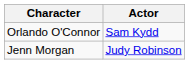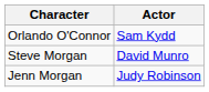+ row: Steve Morgan | David Munro
